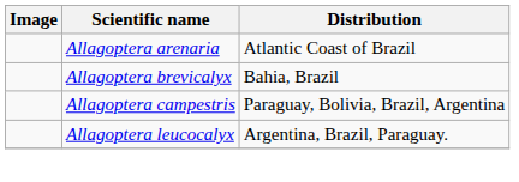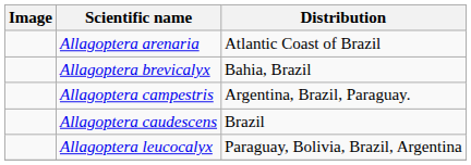Allagoptera campestris | Distribution: Paraguay, Bolivia, Brazil, Argentina -> Argentina, Brazil, Paraguay.
+ row: Allagoptera caudescens | Brazil
Allagoptera leucocalyx | Distribution: Argentina, Brazil, Paraguay. -> Paraguay, Bolivia, Brazil, Argentina
